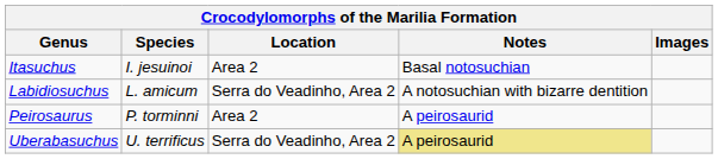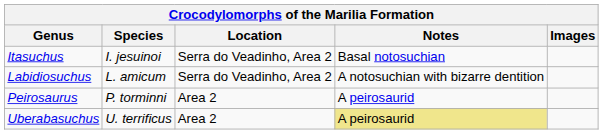Itasuchus | Location: Area 2 -> Serra do Veadinho, Area 2
Uberabasuchus | Location: Serra do Veadinho, Area 2 -> Area 2
